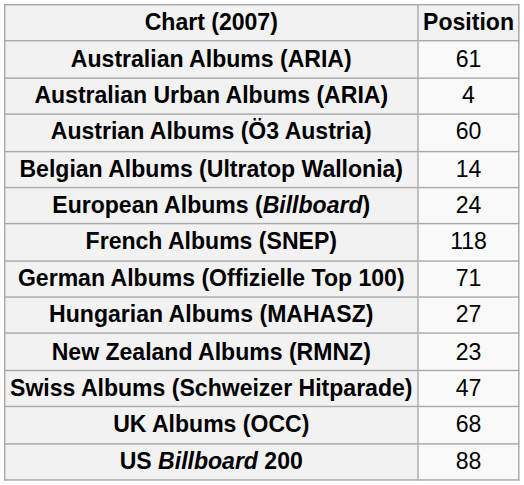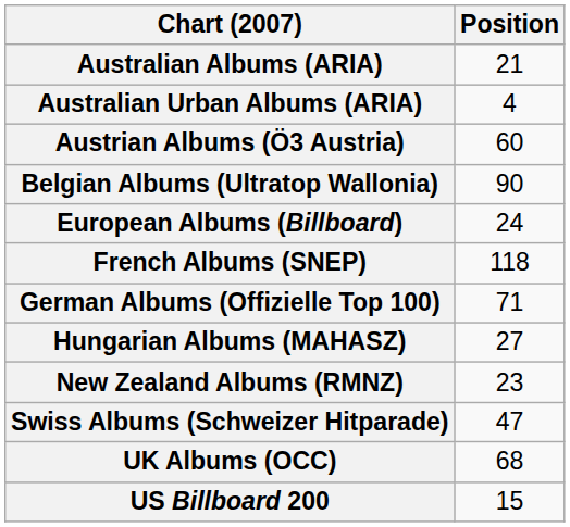Australian Albums (ARIA) | Position: 61 -> 21
Belgian Albums (Ultratop Wallonia) | Position: 14 -> 90
US Billboard 200 | Position: 88 -> 15
